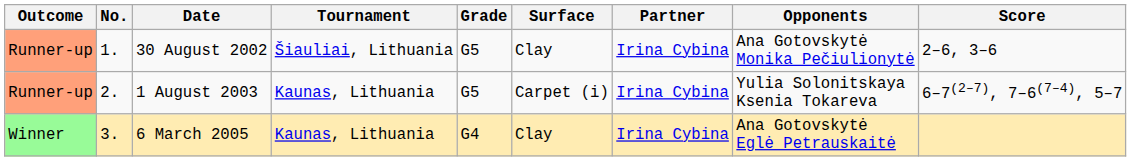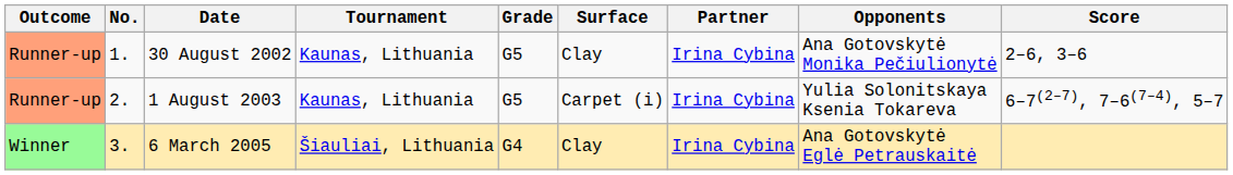30 August 2002 | Tournament: Šiauliai, Lithuania -> Kaunas, Lithuania
6 March 2005 | Tournament: Kaunas, Lithuania -> Šiauliai, Lithuania
